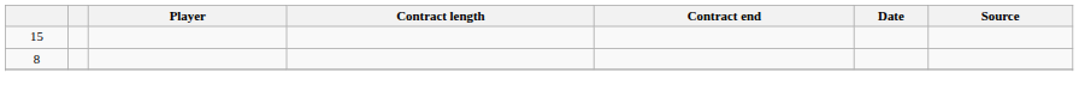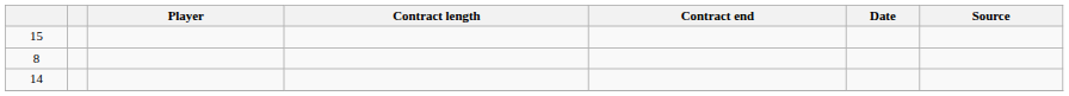+ row: 14
